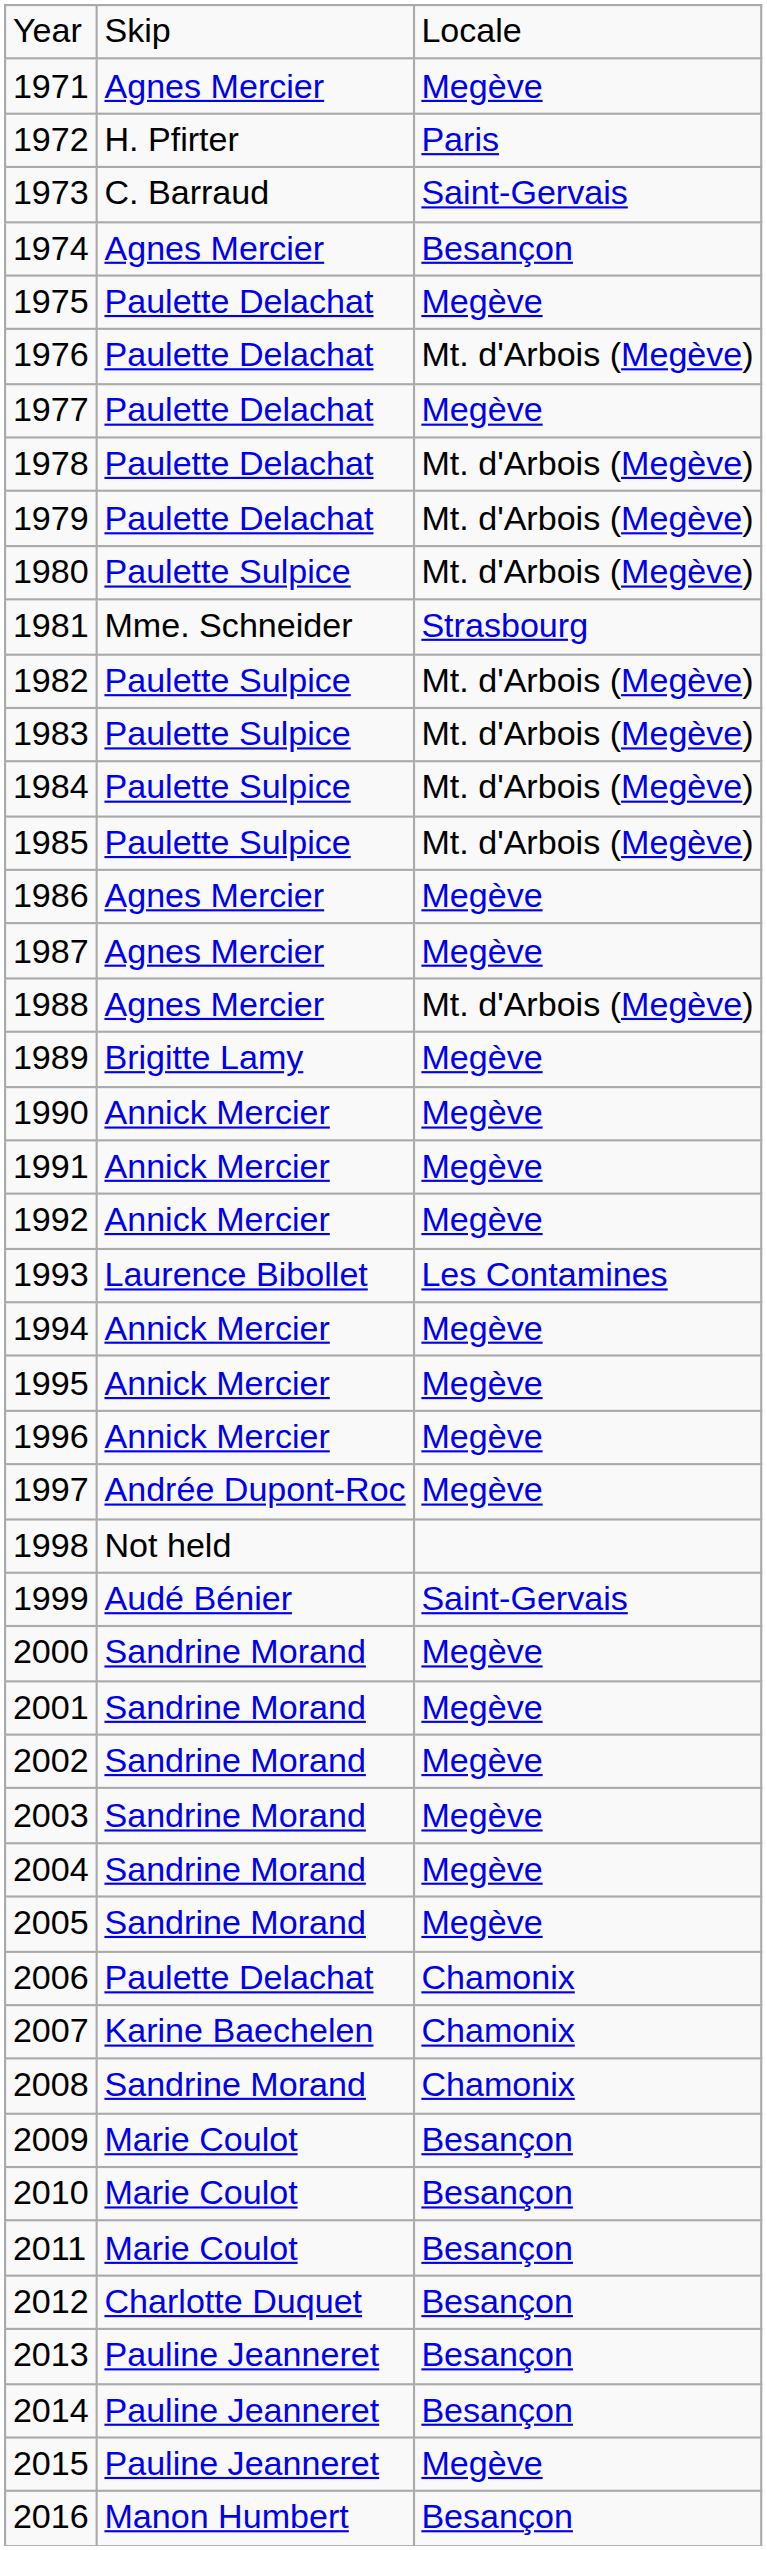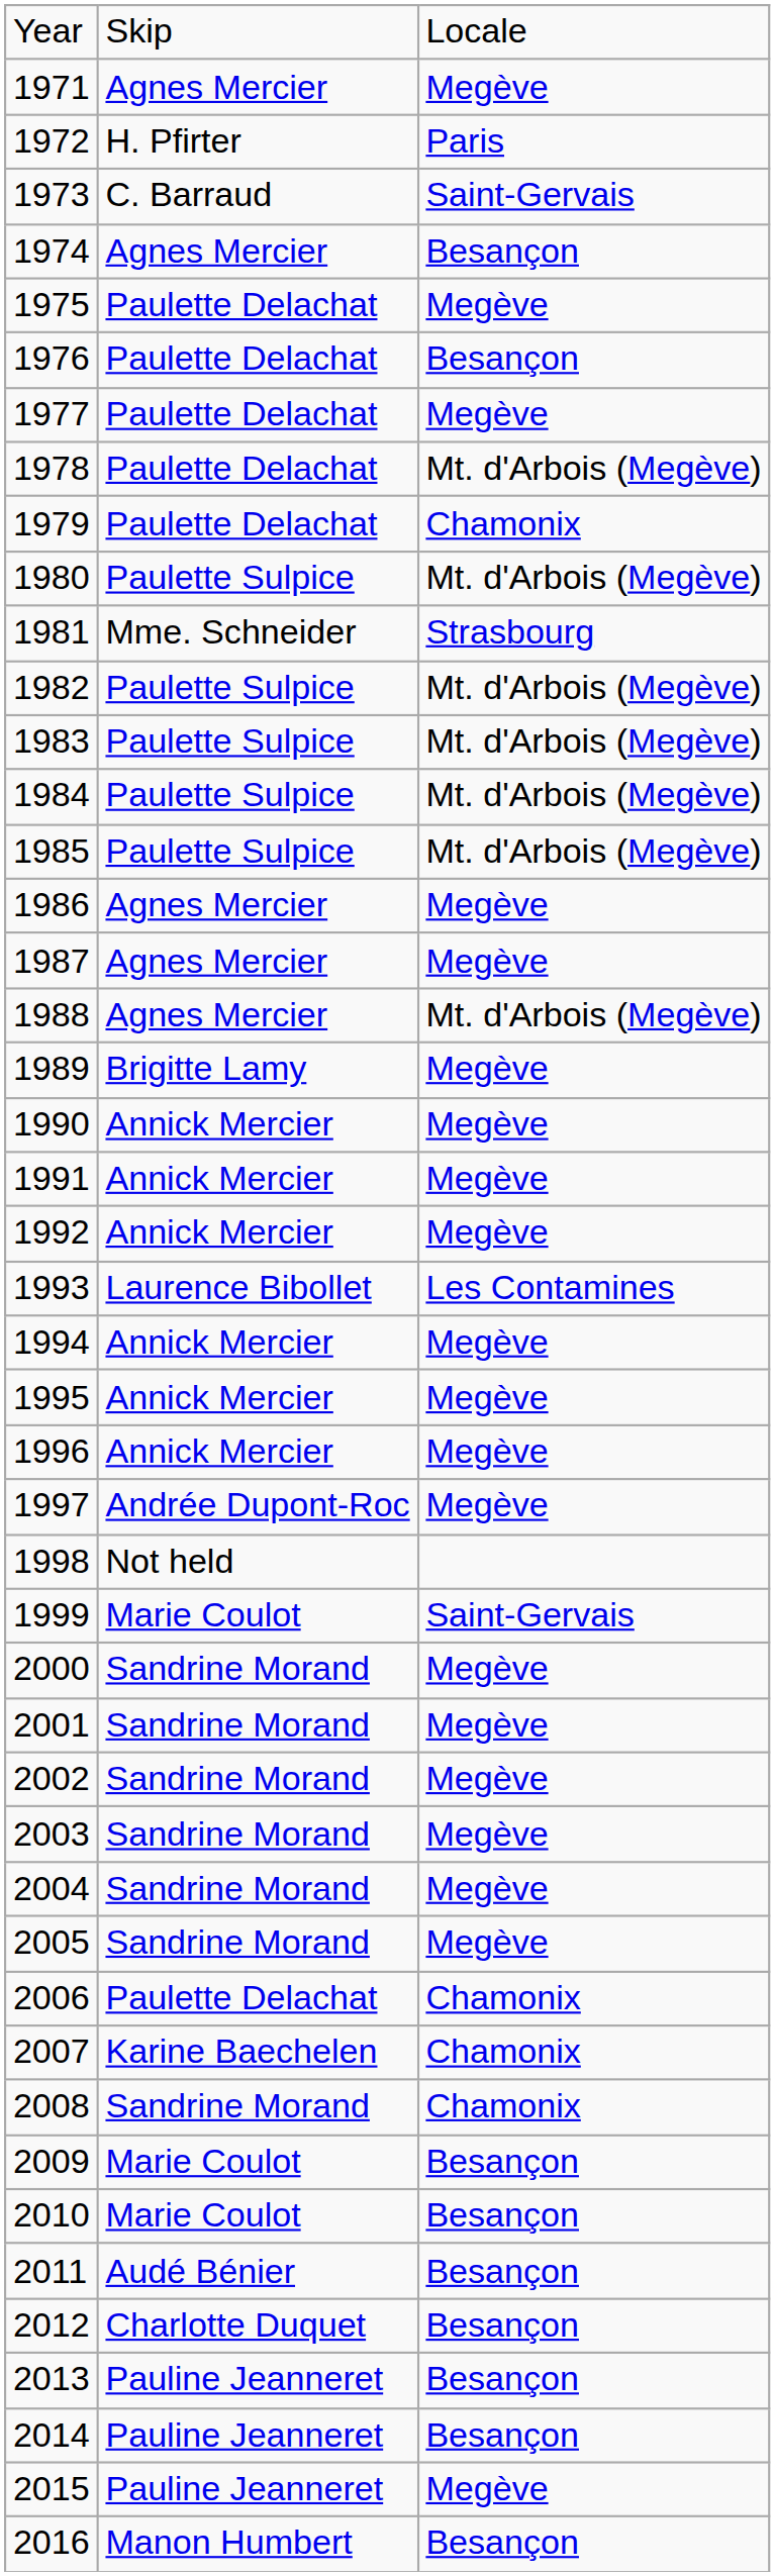1976 | column 3: Mt. d'Arbois (Megève) -> Besançon
1979 | column 3: Mt. d'Arbois (Megève) -> Chamonix
1999 | column 2: Audé Bénier -> Marie Coulot
2011 | column 2: Marie Coulot -> Audé Bénier
